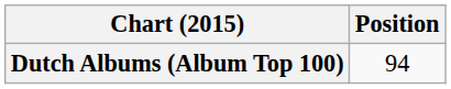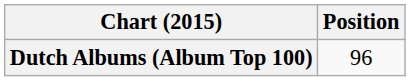Dutch Albums (Album Top 100) | Position: 94 -> 96
